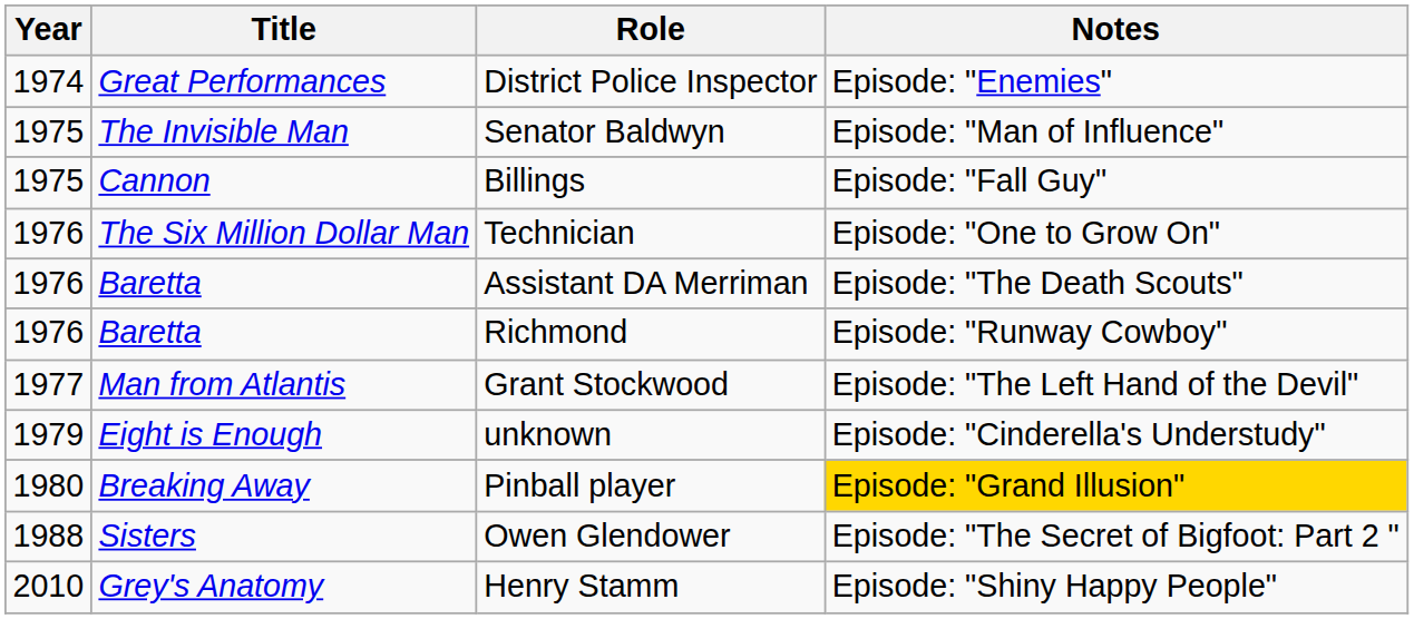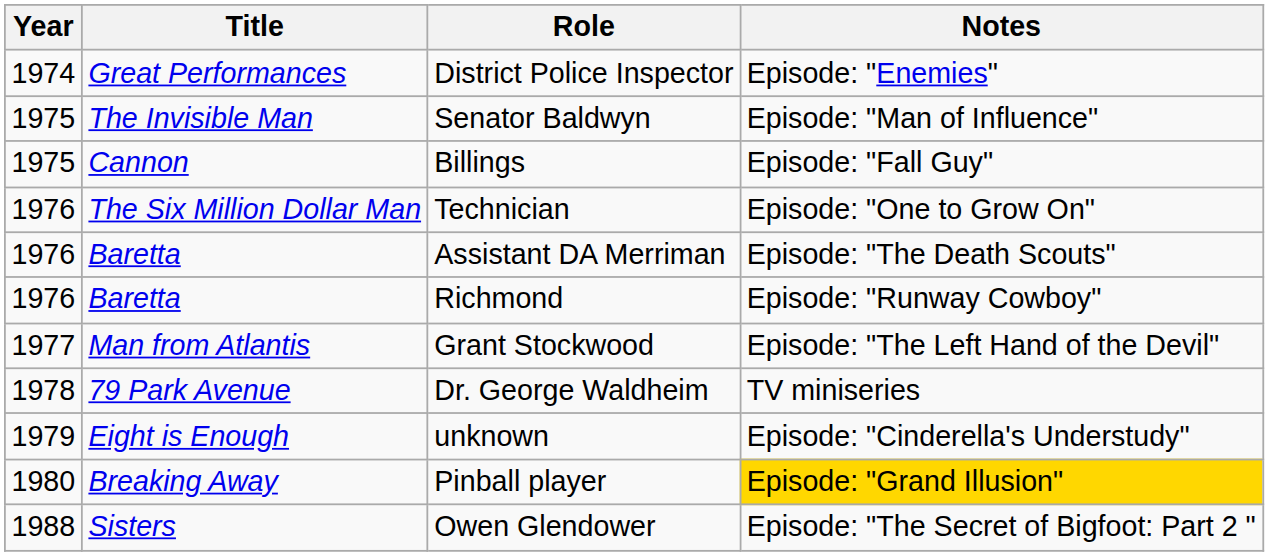+ row: 1978 | 79 Park Avenue | Dr. George Waldheim | TV miniseries
- row: 2010 | Grey's Anatomy | Henry Stamm | Episode: "Shiny Happy People"
